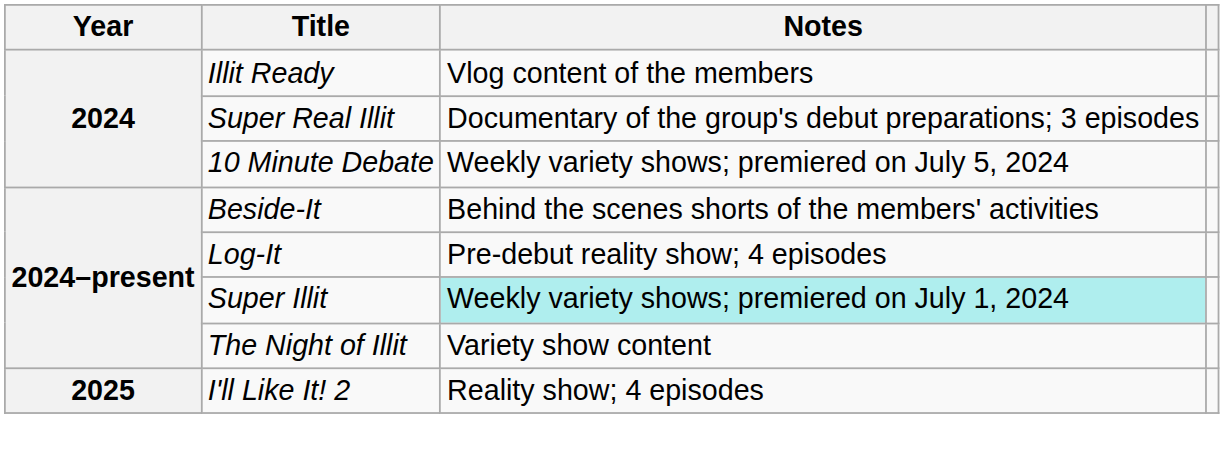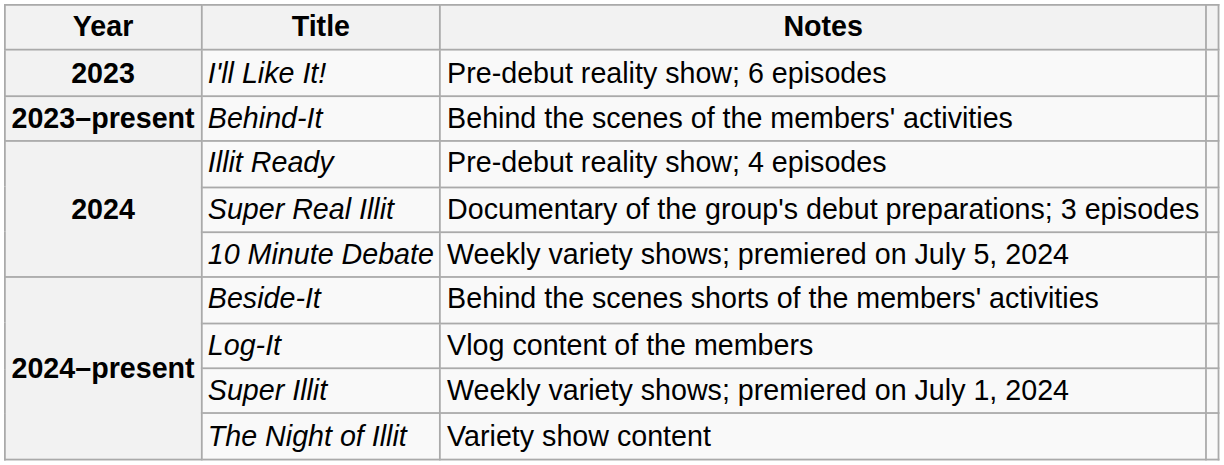+ row: 2023 | I'll Like It! | Pre-debut reality show; 6 episodes
+ row: 2023–present | Behind-It | Behind the scenes of the members' activities
Illit Ready | Notes: Vlog content of the members -> Pre-debut reality show; 4 episodes
Log-It | Notes: Pre-debut reality show; 4 episodes -> Vlog content of the members
Super Illit | Notes: paleturquoise background -> no background
- row: 2025 | I'll Like It! 2 | Reality show; 4 episodes
